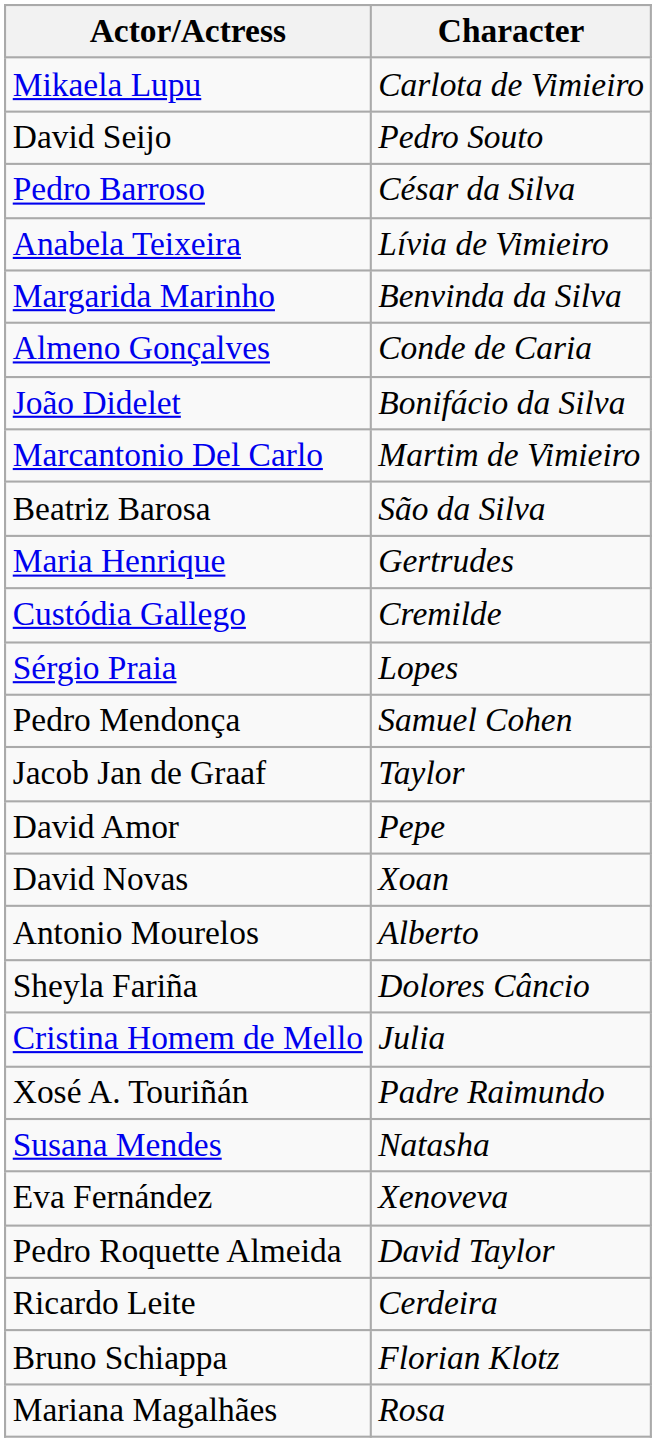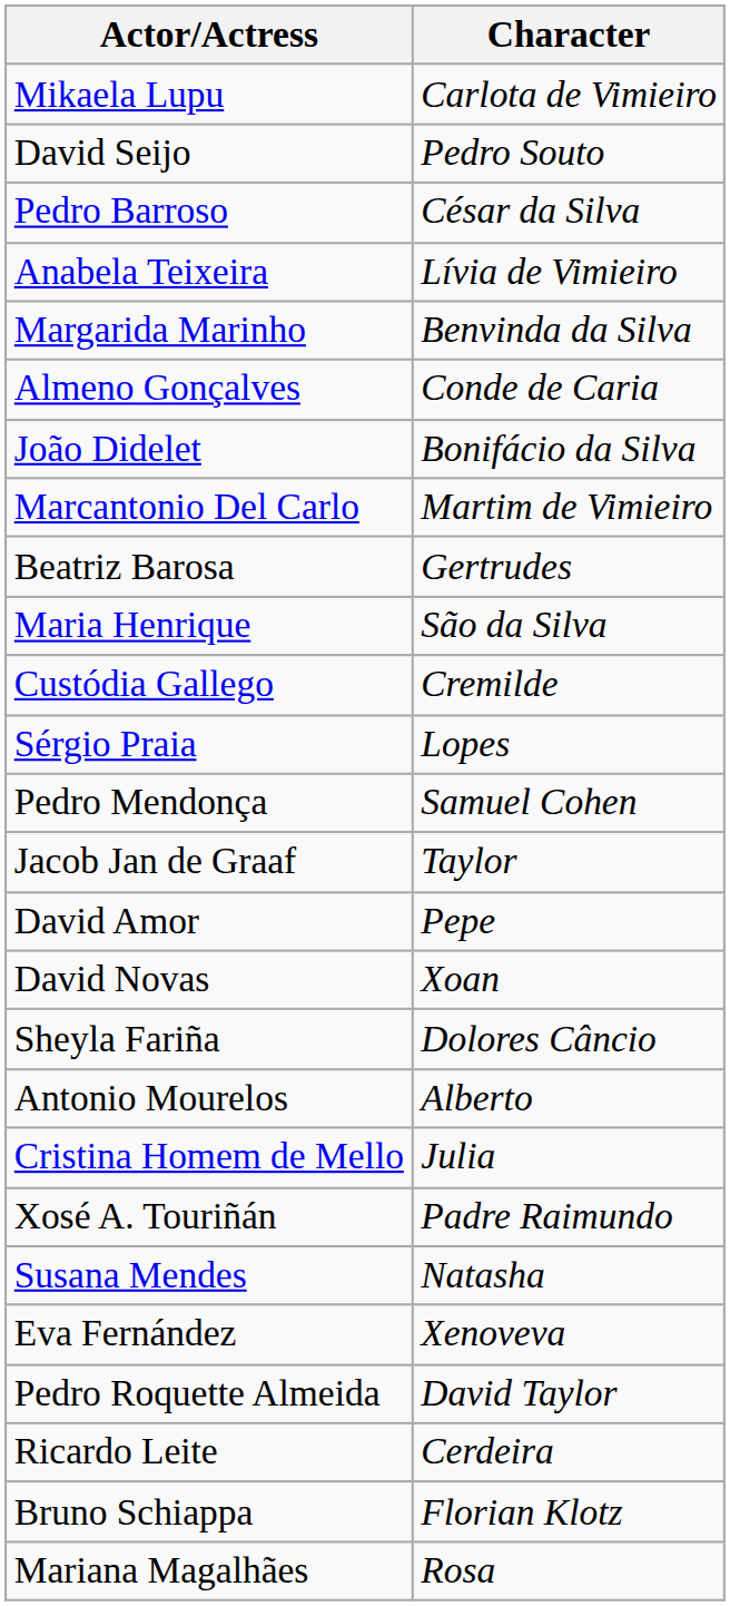Beatriz Barosa | Character: São da Silva -> Gertrudes
Maria Henrique | Character: Gertrudes -> São da Silva
rows swapped: Sheyla Fariña <-> Antonio Mourelos
